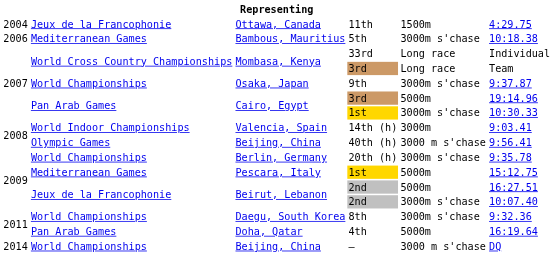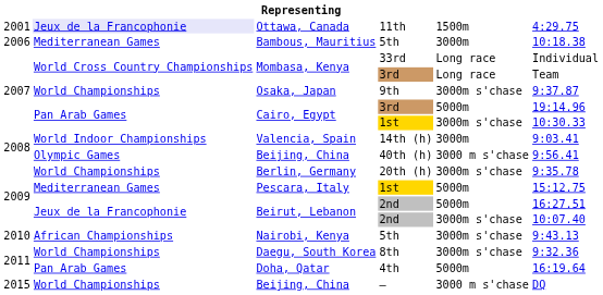Ottawa, Canada | column 1: 2004 -> 2001
Ottawa, Canada | column 2: no background -> lavender background
Bambous, Mauritius | column 5: 3000m s'chase -> 3000m
+ row: 2010 | African Championships | Nairobi, Kenya | 5th | 3000m s'chase | 9:43.13
Beijing, China / — | column 1: 2014 -> 2015
